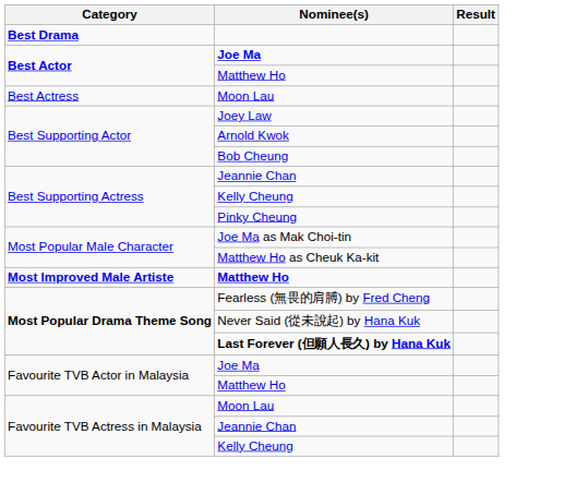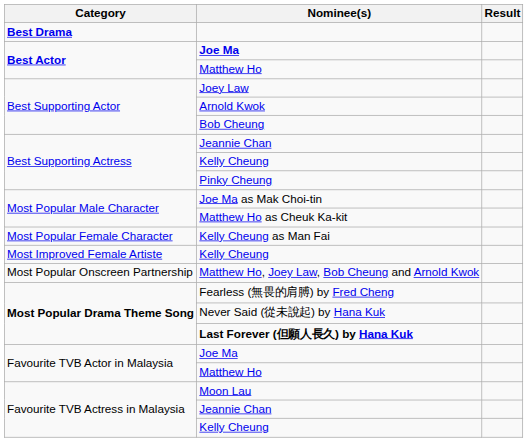- row: Best Actress | Moon Lau
+ row: Most Popular Female Character | Kelly Cheung as Man Fai
- row: Most Improved Male Artiste | Matthew Ho
+ row: Most Improved Female Artiste | Kelly Cheung
+ row: Most Popular Onscreen Partnership | Matthew Ho, Joey Law, Bob Cheung and Arnold Kwok
